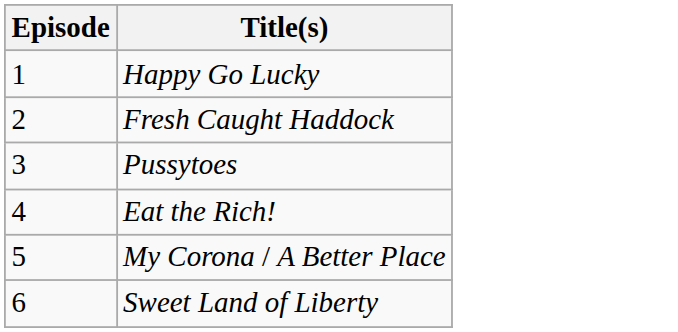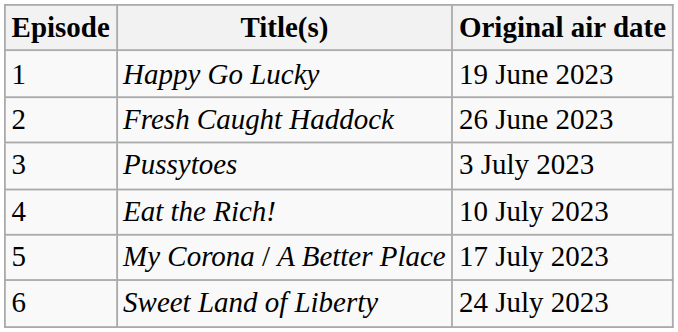+ column: Original air date | 19 June 2023 | 26 June 2023 | 3 July 2023 | 10 July 2023 | 17 July 2023 | 24 July 2023
